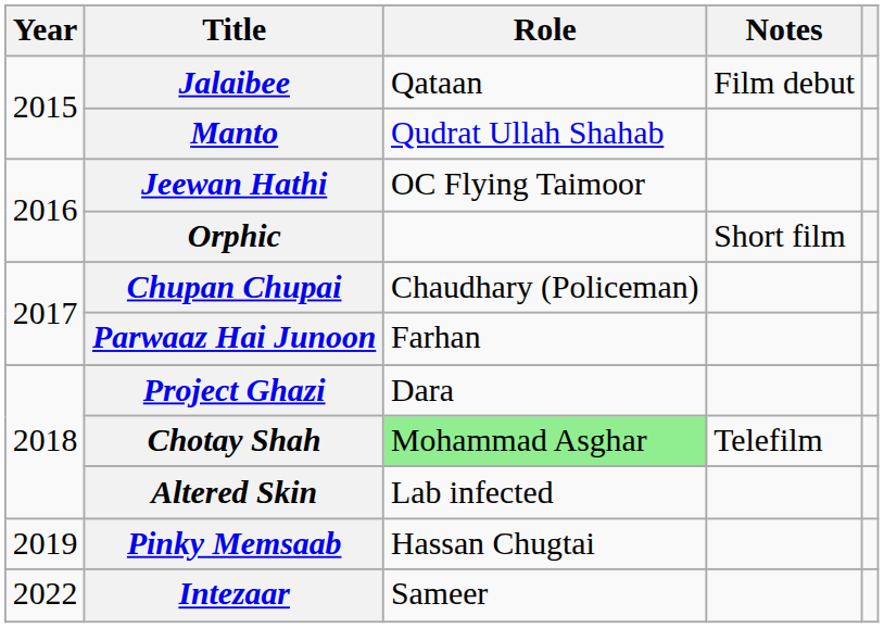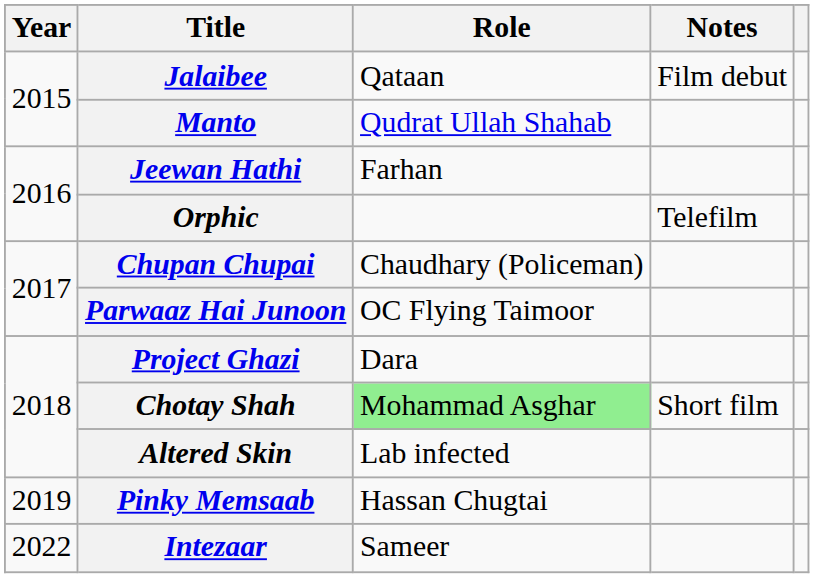Jeewan Hathi | Role: OC Flying Taimoor -> Farhan
Orphic | Notes: Short film -> Telefilm
Parwaaz Hai Junoon | Role: Farhan -> OC Flying Taimoor
Chotay Shah | Notes: Telefilm -> Short film
